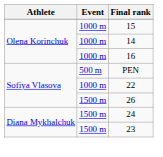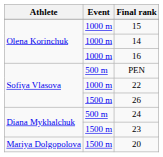24 | Event: 1500 m -> 500 m
+ row: Mariya Dolgopolova | 1500 m | 20
